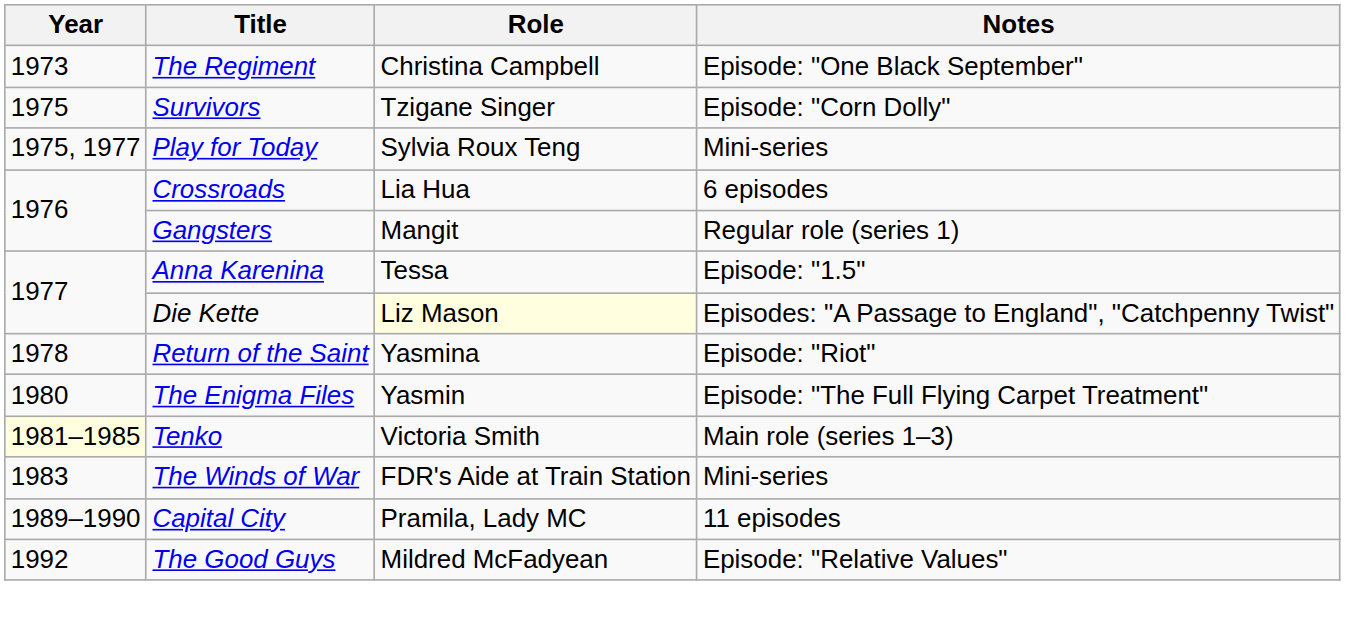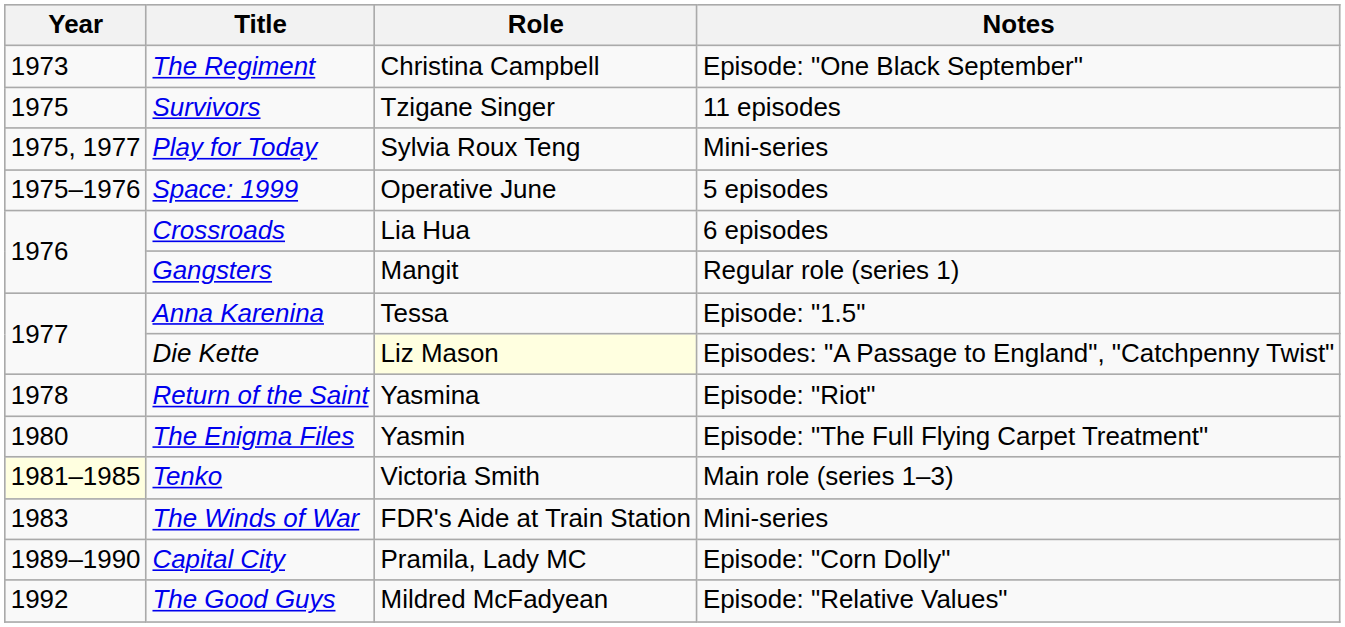Survivors | Notes: Episode: "Corn Dolly" -> 11 episodes
+ row: 1975–1976 | Space: 1999 | Operative June | 5 episodes
Capital City | Notes: 11 episodes -> Episode: "Corn Dolly"
